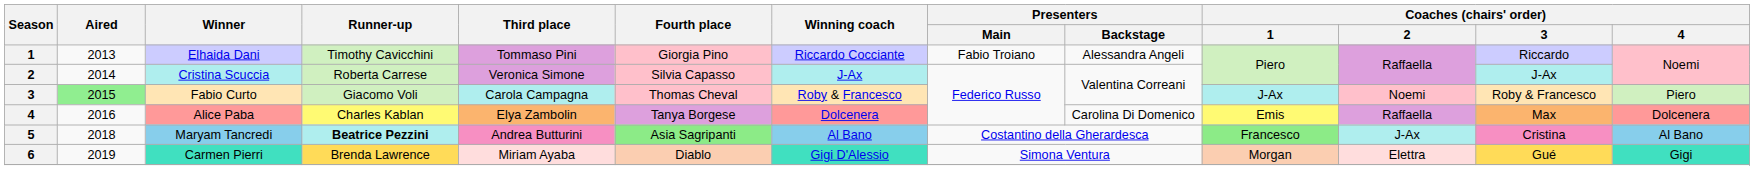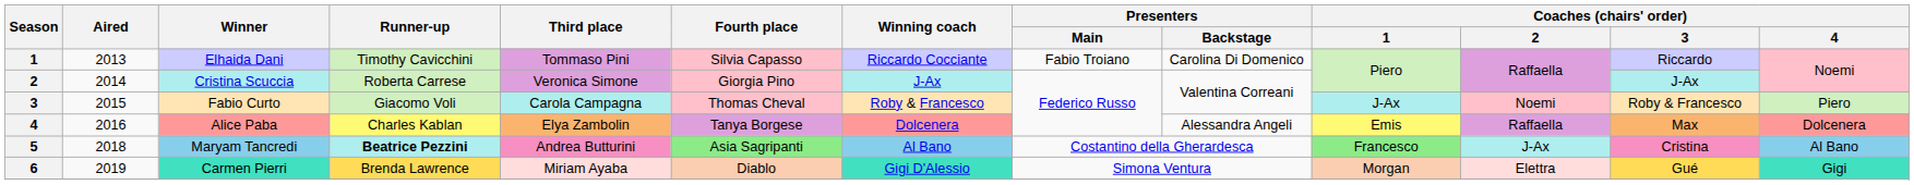Elhaida Dani | Fourth place: Giorgia Pino -> Silvia Capasso
Elhaida Dani | Presenters / Backstage: Alessandra Angeli -> Carolina Di Domenico
Cristina Scuccia | Fourth place: Silvia Capasso -> Giorgia Pino
Fabio Curto | Aired: lightgreen background -> no background
Alice Paba | Presenters / Backstage: Carolina Di Domenico -> Alessandra Angeli
